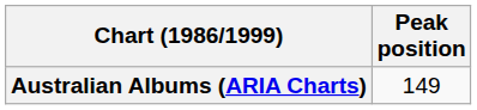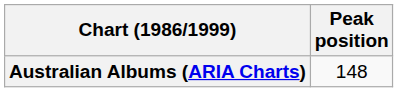Australian Albums (ARIA Charts) | Peak position: 149 -> 148
